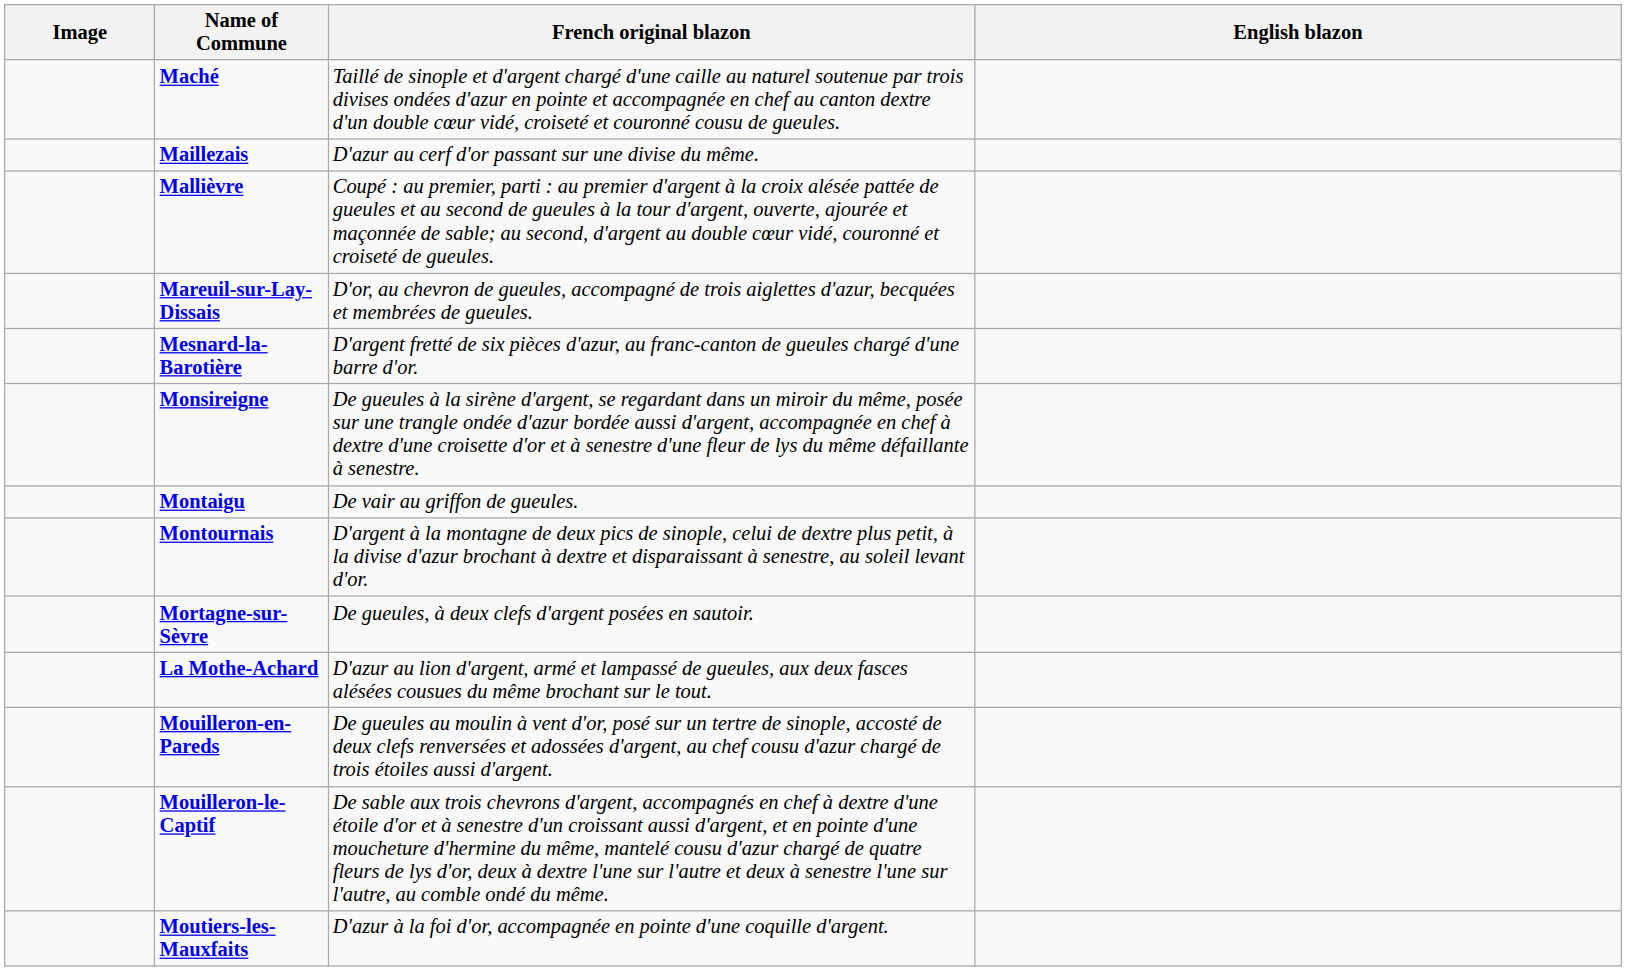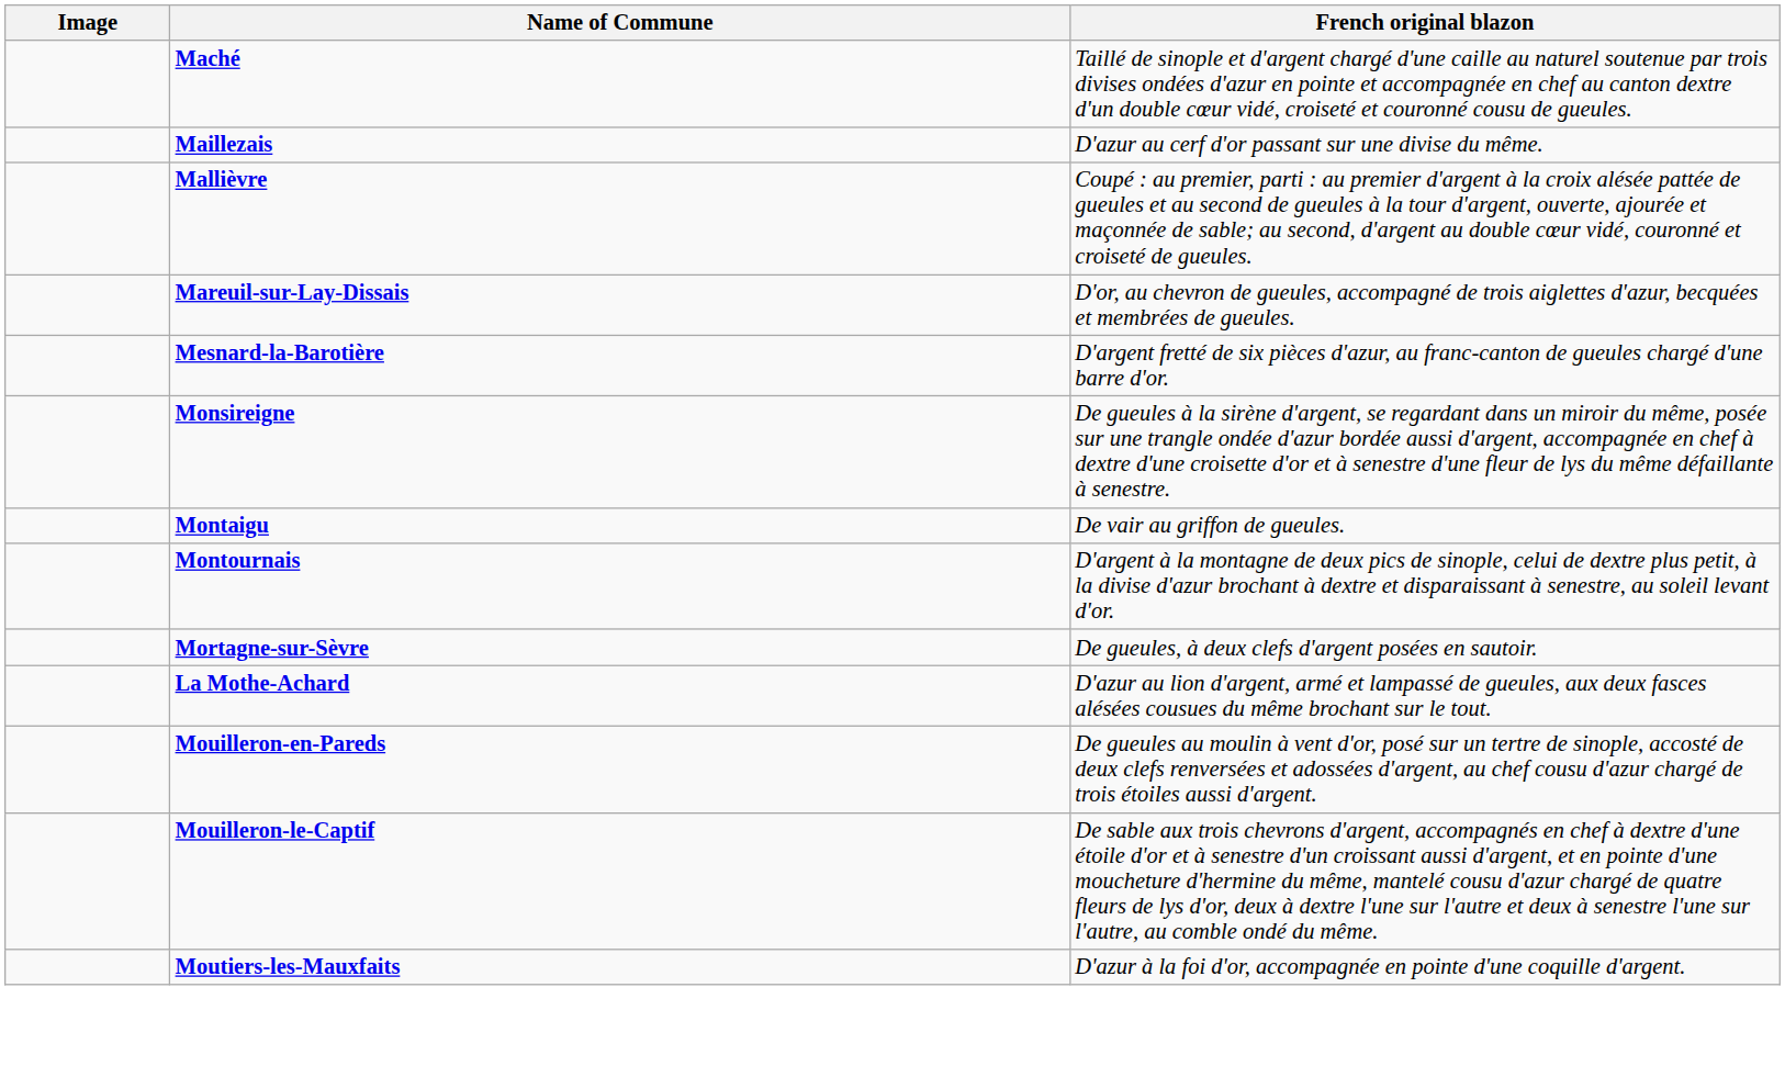- column: English blazon
